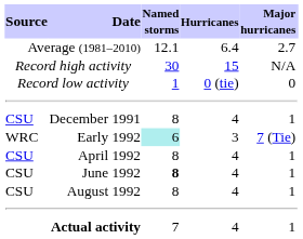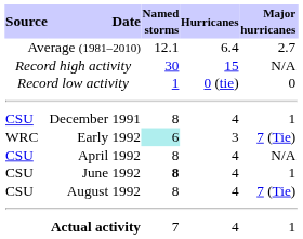April 1992 | Major hurricanes: 1 -> N/A
August 1992 | Major hurricanes: 1 -> 7 (Tie)
